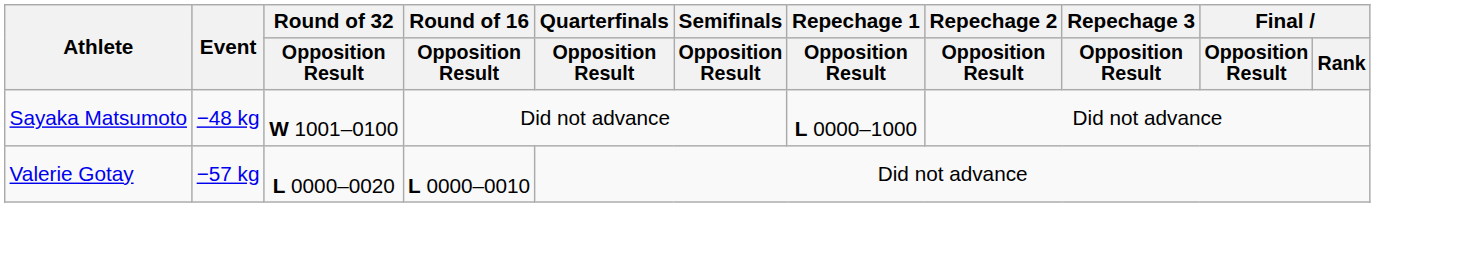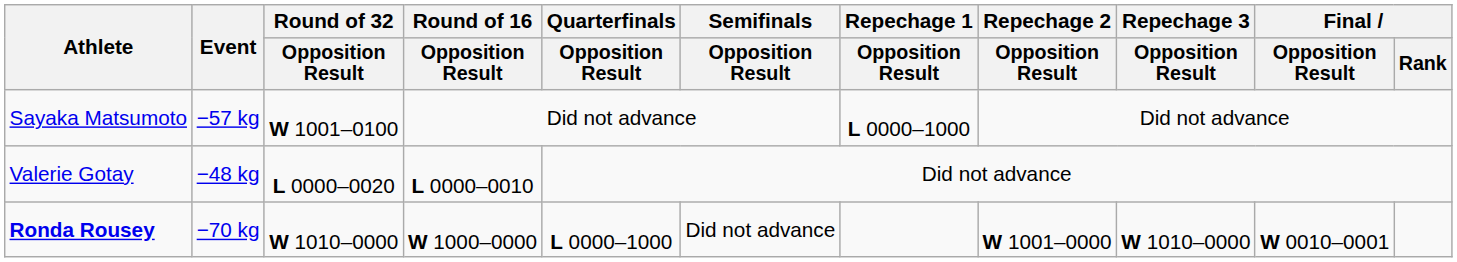Sayaka Matsumoto | Event: −48 kg -> −57 kg
Valerie Gotay | Event: −57 kg -> −48 kg
+ row: Ronda Rousey | −70 kg | W 1010–0000 | W 1000–0000 | L 0000–1000 | Did not advance | W 1001–0000 | W 1010–0000 | W 0010–0001
